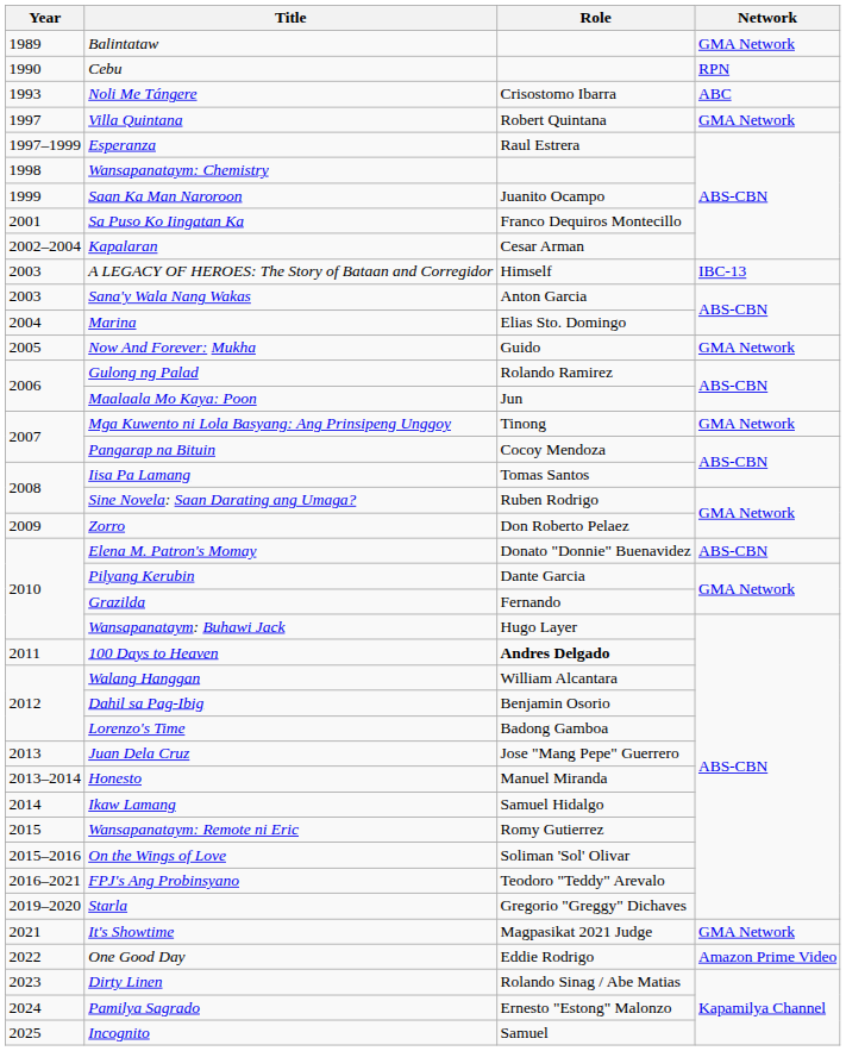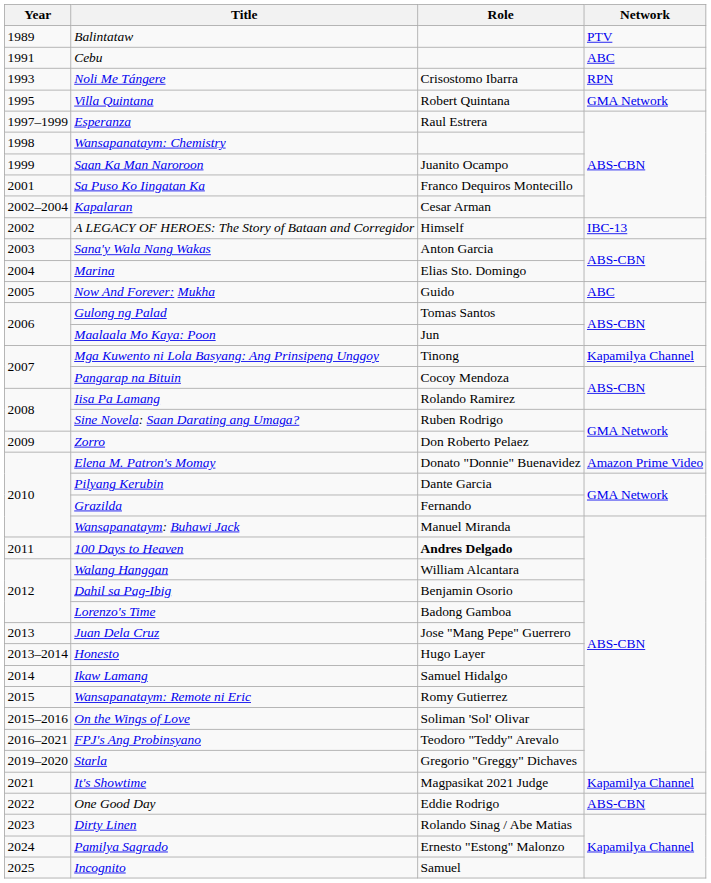Balintataw | Network: GMA Network -> PTV
Cebu | Year: 1990 -> 1991
Cebu | Network: RPN -> ABC
Noli Me Tángere | Network: ABC -> RPN
Villa Quintana | Year: 1997 -> 1995
A LEGACY OF HEROES: The Story of Bataan and Corregidor | Year: 2003 -> 2002
Now And Forever: Mukha | Network: GMA Network -> ABC
Gulong ng Palad | Role: Rolando Ramirez -> Tomas Santos
Mga Kuwento ni Lola Basyang: Ang Prinsipeng Unggoy | Network: GMA Network -> Kapamilya Channel
Iisa Pa Lamang | Role: Tomas Santos -> Rolando Ramirez
Elena M. Patron's Momay | Network: ABS-CBN -> Amazon Prime Video
Wansapanataym: Buhawi Jack | Role: Hugo Layer -> Manuel Miranda
Honesto | Role: Manuel Miranda -> Hugo Layer
It's Showtime | Network: GMA Network -> Kapamilya Channel
One Good Day | Network: Amazon Prime Video -> ABS-CBN
